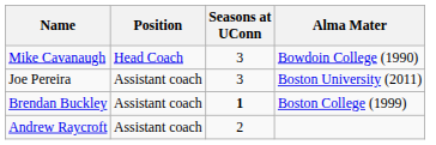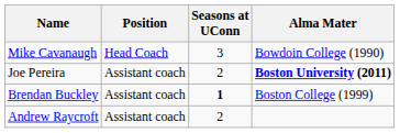Joe Pereira | Seasons at UConn: 3 -> 2
Joe Pereira | Alma Mater: normal -> bold
